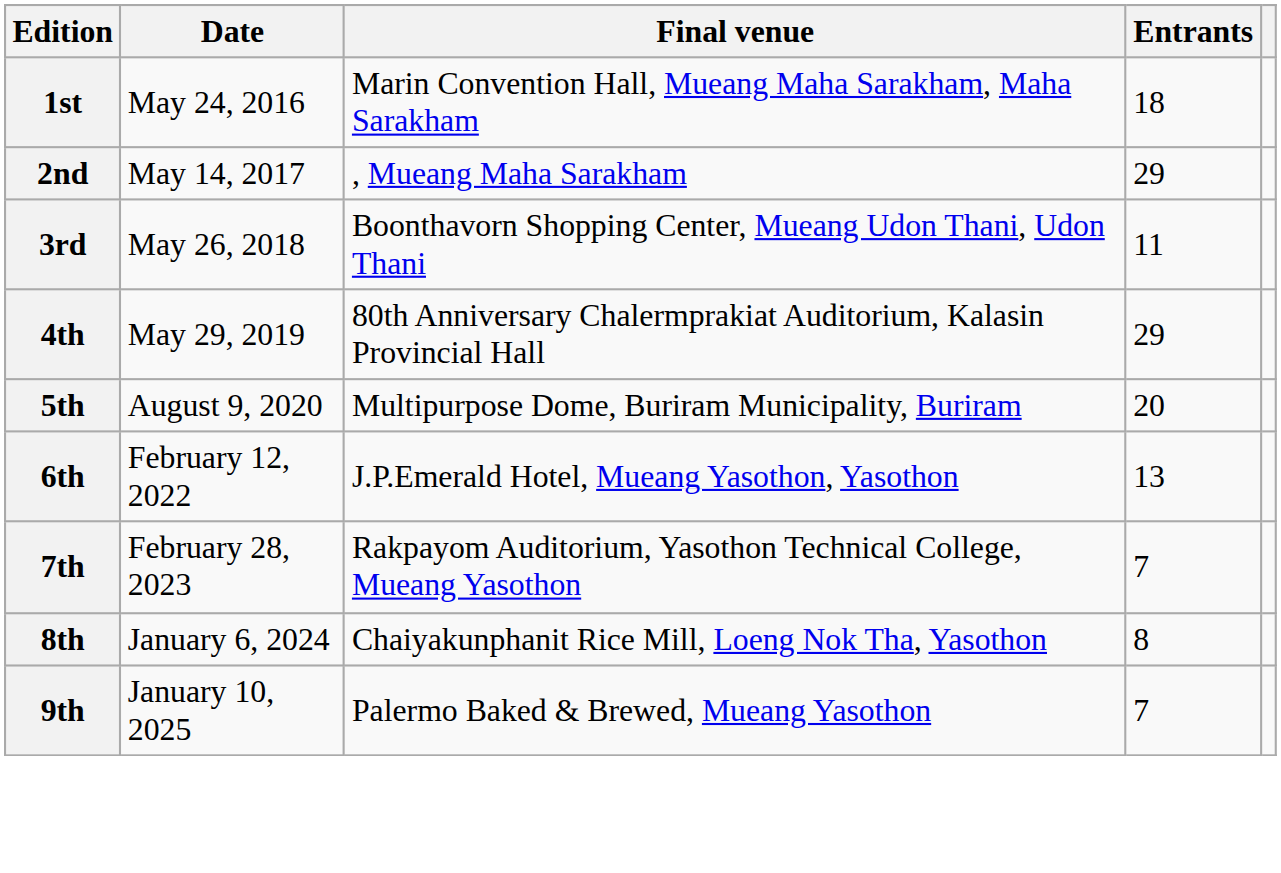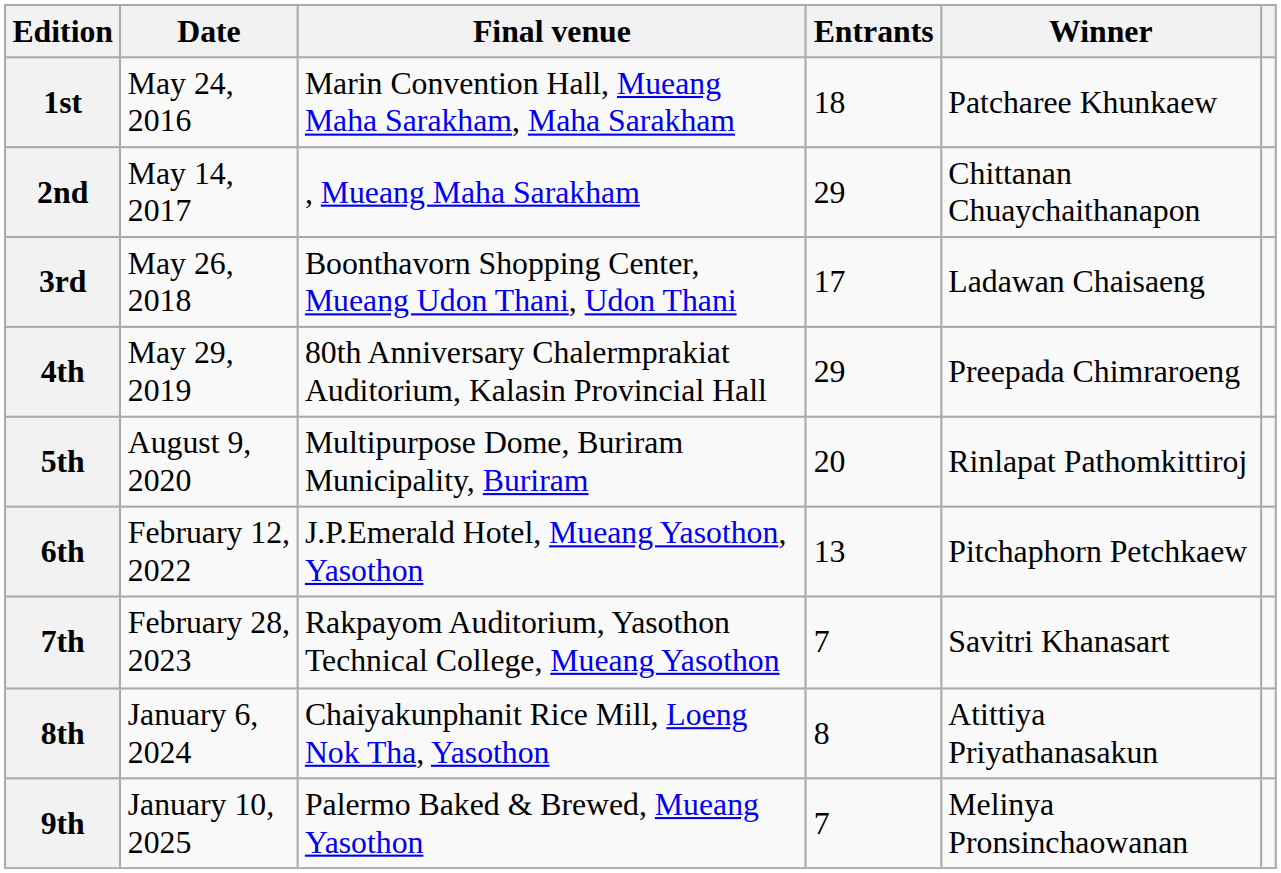+ column: Winner | Patcharee Khunkaew | Chittanan Chuaychaithanapon | Ladawan Chaisaeng | Preepada Chimraroeng | Rinlapat Pathomkittiroj | Pitchaphorn Petchkaew | Savitri Khanasart | Atittiya Priyathanasakun | Melinya Pronsinchaowanan
3rd | Entrants: 11 -> 17
